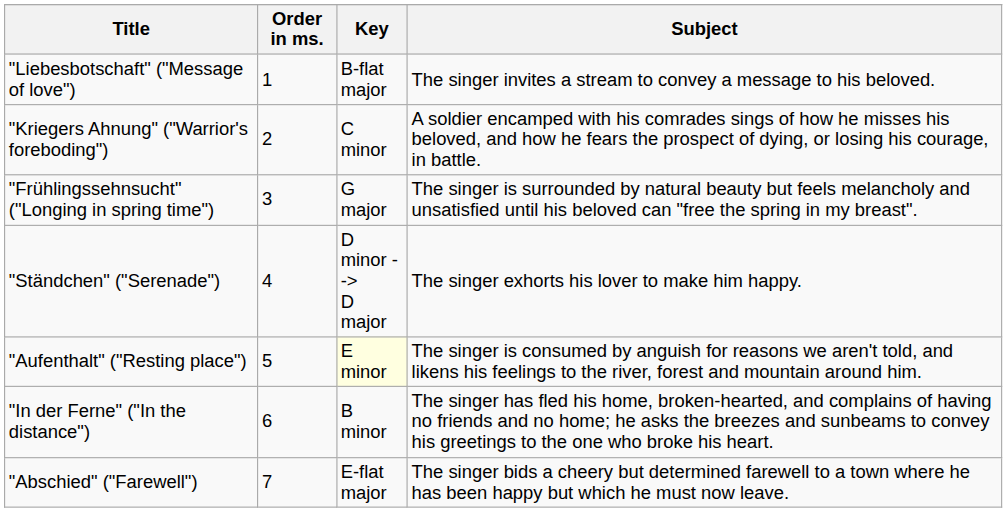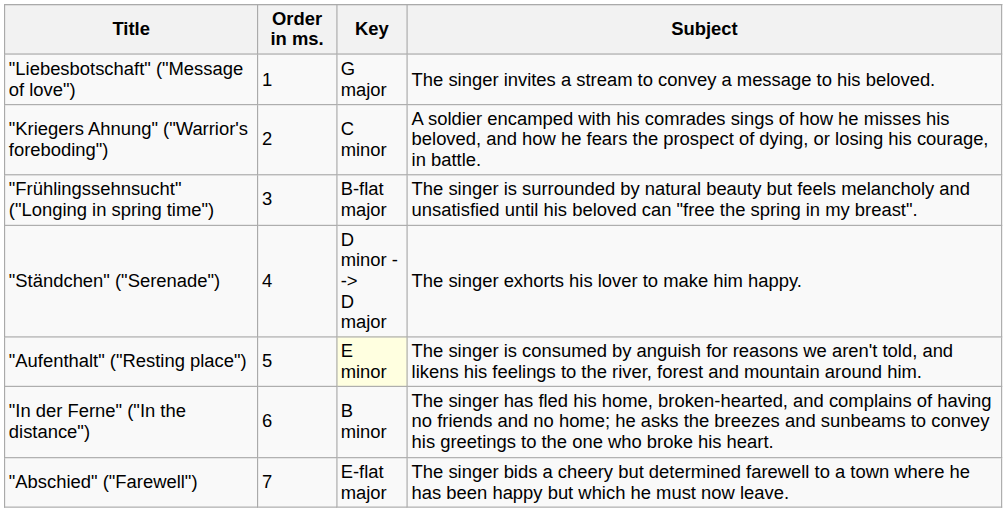"Liebesbotschaft" ("Message of love") | Key: B-flat major -> G major
"Frühlingssehnsucht" ("Longing in spring time") | Key: G major -> B-flat major
